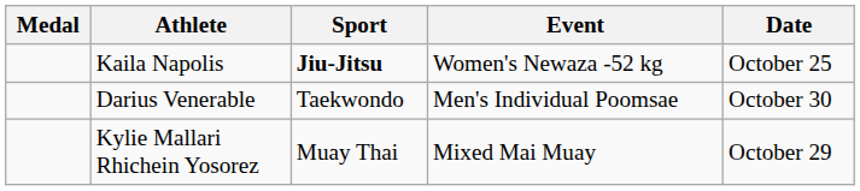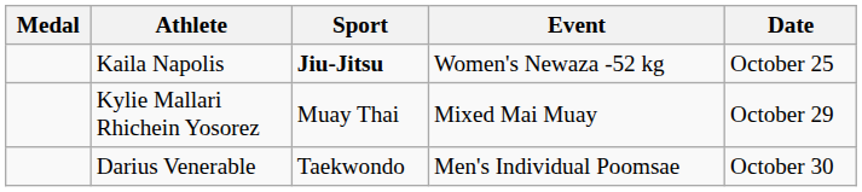rows swapped: Kylie Mallari Rhichein Yosorez <-> Darius Venerable
